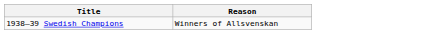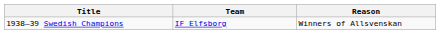+ column: Team | IF Elfsborg
